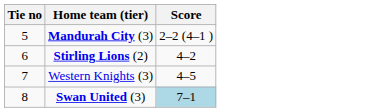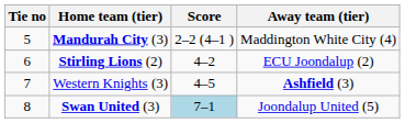+ column: Away team (tier) | Maddington White City (4) | ECU Joondalup (2) | Ashfield (3) | Joondalup United (5)
